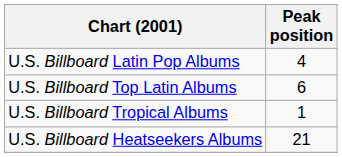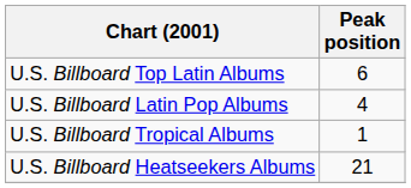rows swapped: U.S. Billboard Top Latin Albums <-> U.S. Billboard Latin Pop Albums
